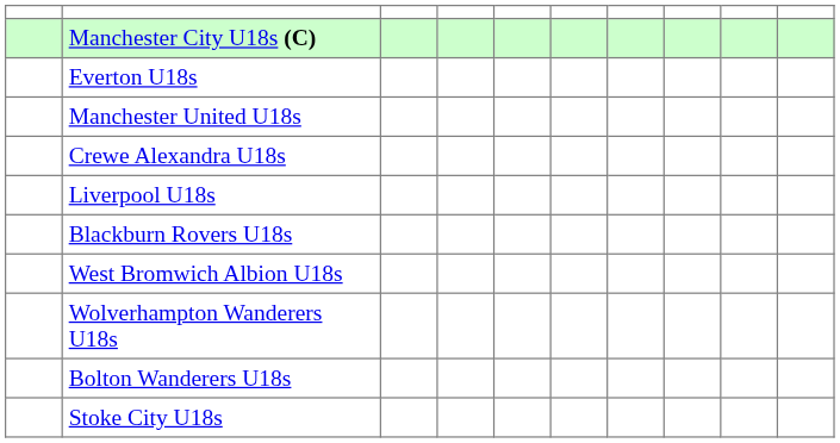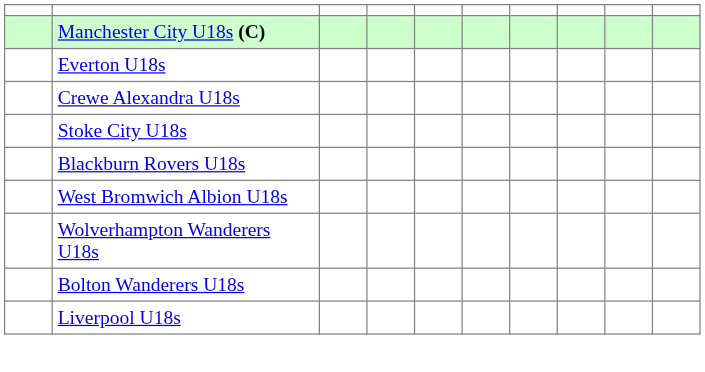- row: Manchester United U18s
rows swapped: Liverpool U18s <-> Stoke City U18s
